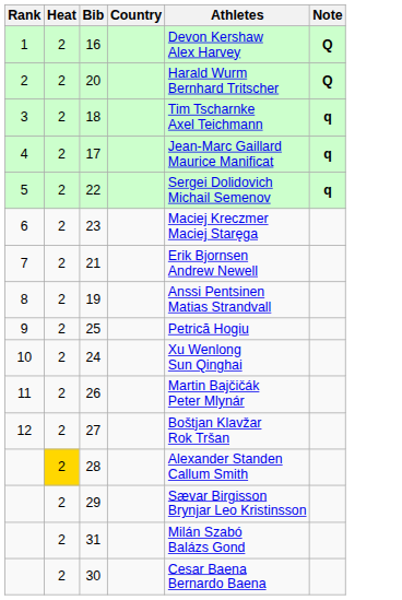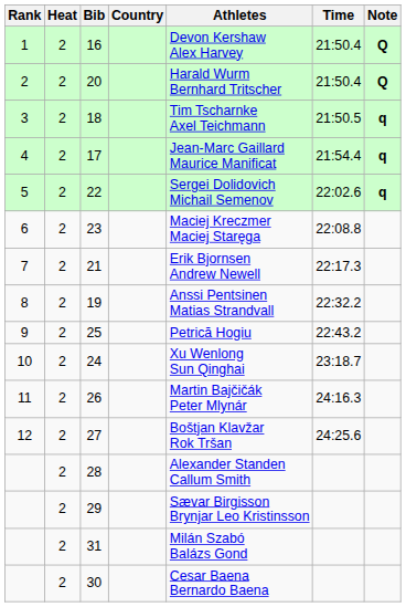+ column: Time | 21:50.4 | 21:50.4 | 21:50.5 | 21:54.4 | 22:02.6 | 22:08.8 | 22:17.3 | 22:32.2 | 22:43.2 | 23:18.7 | 24:16.3 | 24:25.6
28 | Heat: gold background -> no background
